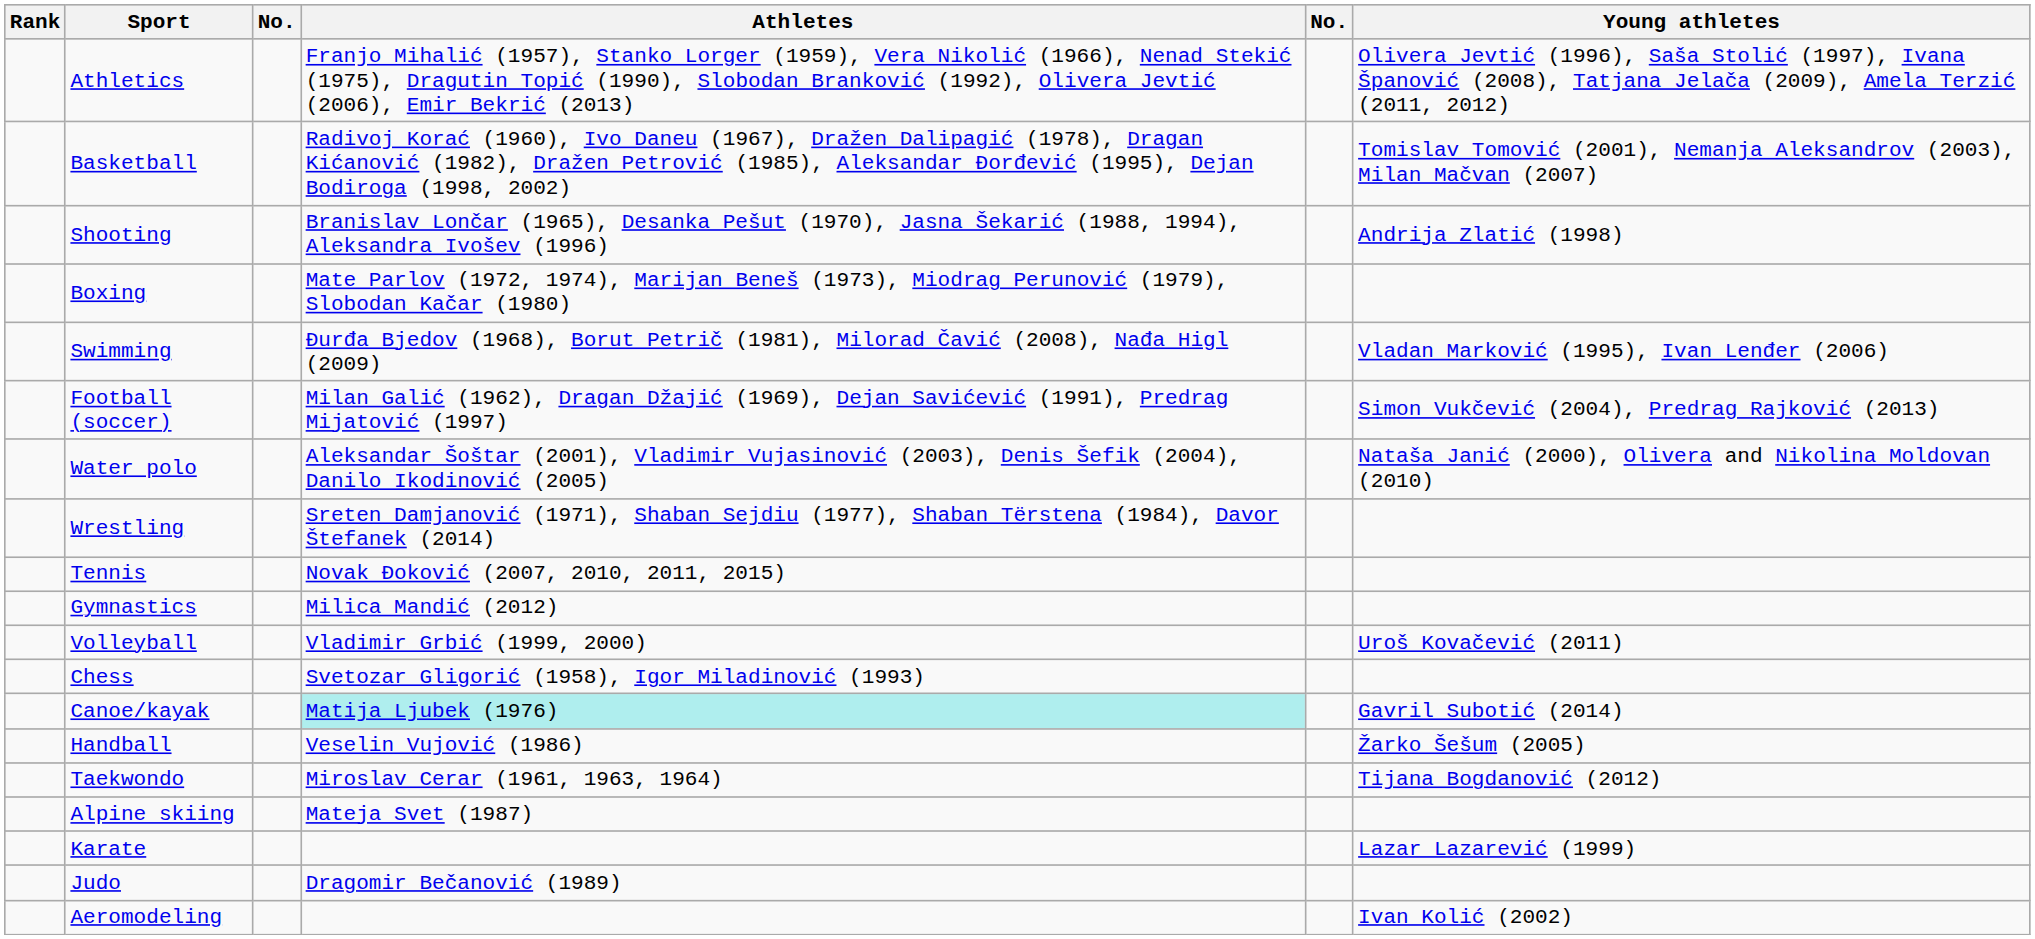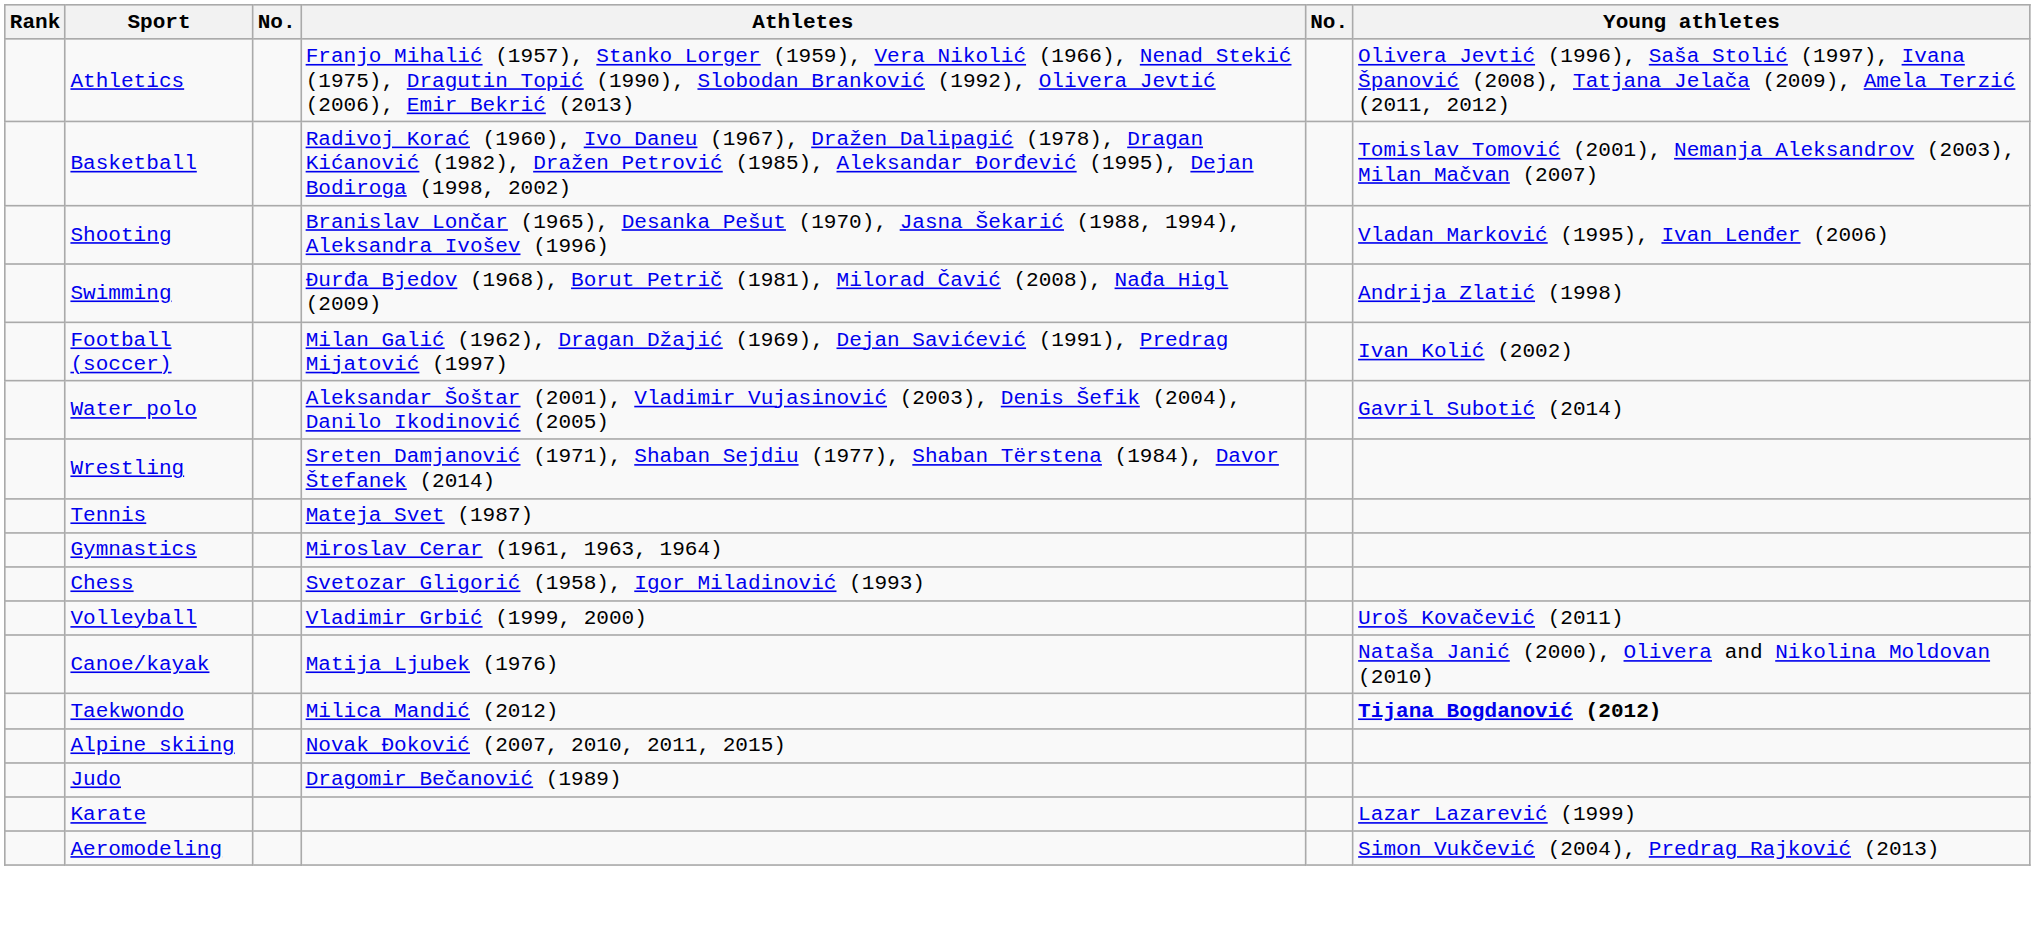Shooting | Young athletes: Andrija Zlatić (1998) -> Vladan Marković (1995), Ivan Lenđer (2006)
- row: Boxing | Mate Parlov (1972, 1974), Marijan Beneš (1973), Miodrag Perunović (1979), Slobodan Kačar (1980)
Swimming | Young athletes: Vladan Marković (1995), Ivan Lenđer (2006) -> Andrija Zlatić (1998)
Football (soccer) | Young athletes: Simon Vukčević (2004), Predrag Rajković (2013) -> Ivan Kolić (2002)
Water polo | Young athletes: Nataša Janić (2000), Olivera and Nikolina Moldovan (2010) -> Gavril Subotić (2014)
Tennis | Athletes: Novak Đoković (2007, 2010, 2011, 2015) -> Mateja Svet (1987)
Gymnastics | Athletes: Milica Mandić (2012) -> Miroslav Cerar (1961, 1963, 1964)
rows swapped: Volleyball <-> Chess
Canoe/kayak | Athletes: paleturquoise background -> no background
Canoe/kayak | Young athletes: Gavril Subotić (2014) -> Nataša Janić (2000), Olivera and Nikolina Moldovan (2010)
- row: Handball | Veselin Vujović (1986) | Žarko Šešum (2005)
Taekwondo | Athletes: Miroslav Cerar (1961, 1963, 1964) -> Milica Mandić (2012)
Taekwondo | Young athletes: normal -> bold
Alpine skiing | Athletes: Mateja Svet (1987) -> Novak Đoković (2007, 2010, 2011, 2015)
rows swapped: Judo <-> Karate
Aeromodeling | Young athletes: Ivan Kolić (2002) -> Simon Vukčević (2004), Predrag Rajković (2013)
